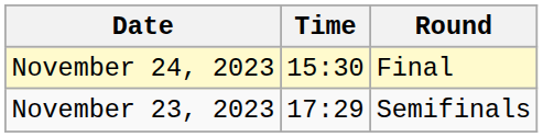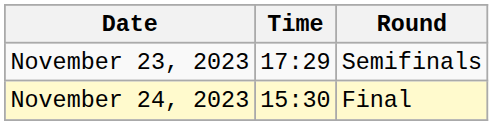rows swapped: November 23, 2023 <-> November 24, 2023
